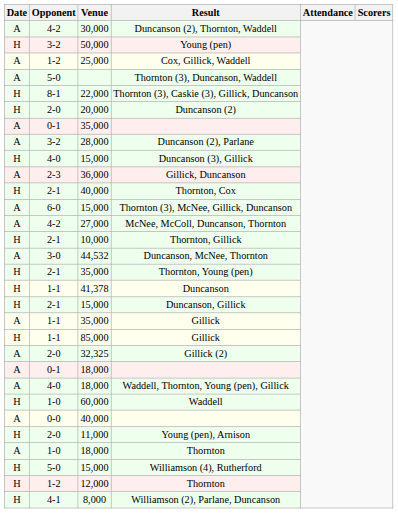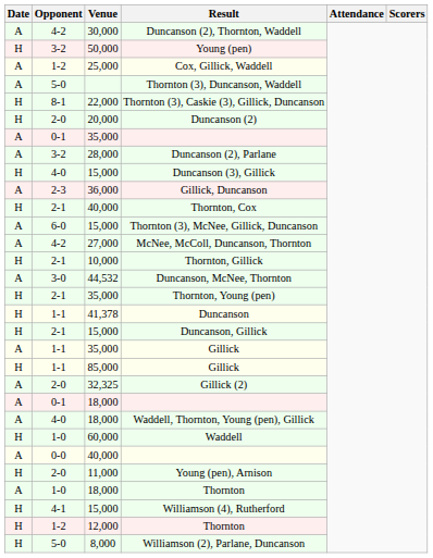Williamson (4), Rutherford | Opponent: 5-0 -> 4-1
Williamson (2), Parlane, Duncanson | Opponent: 4-1 -> 5-0
